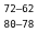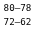rows swapped: 72–62 <-> 80–78
